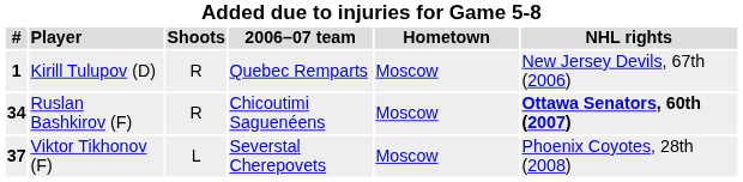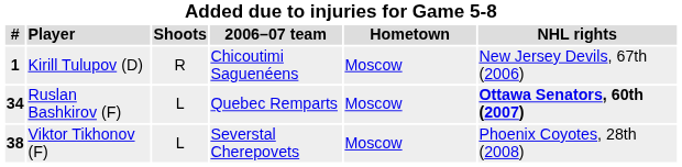Kirill Tulupov (D) | 2006–07 team: Quebec Remparts -> Chicoutimi Saguenéens
Ruslan Bashkirov (F) | Shoots: R -> L
Ruslan Bashkirov (F) | 2006–07 team: Chicoutimi Saguenéens -> Quebec Remparts
Viktor Tikhonov (F) | #: 37 -> 38
